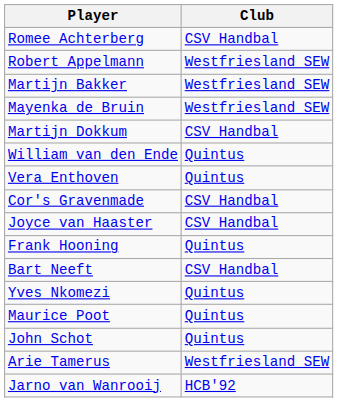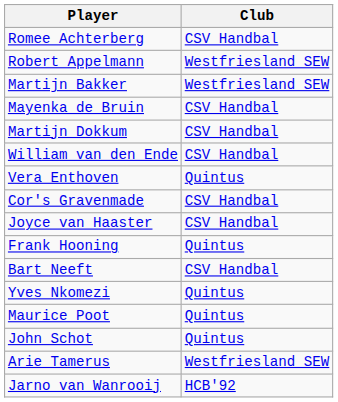Mayenka de Bruin | Club: Westfriesland SEW -> CSV Handbal
William van den Ende | Club: Quintus -> CSV Handbal
